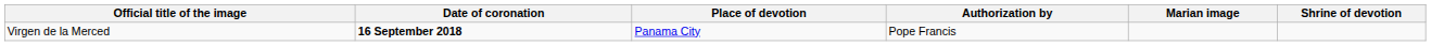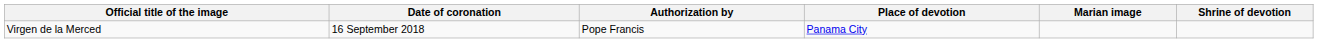columns swapped: Place of devotion <-> Authorization by
Virgen de la Merced | Date of coronation: bold -> normal
